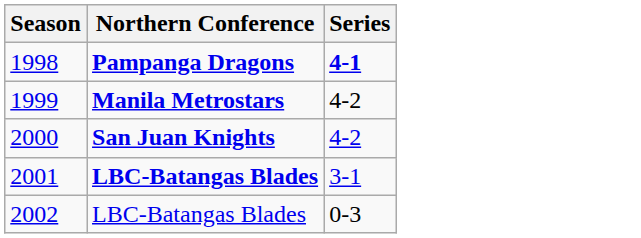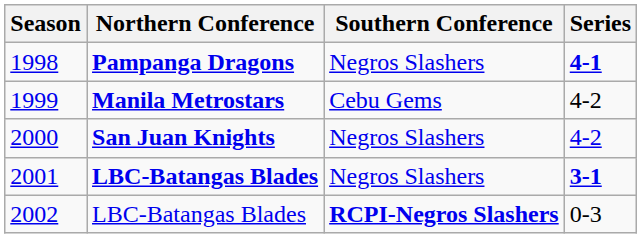+ column: Southern Conference | Negros Slashers | Cebu Gems | Negros Slashers | Negros Slashers | RCPI-Negros Slashers
2001 | Series: normal -> bold
